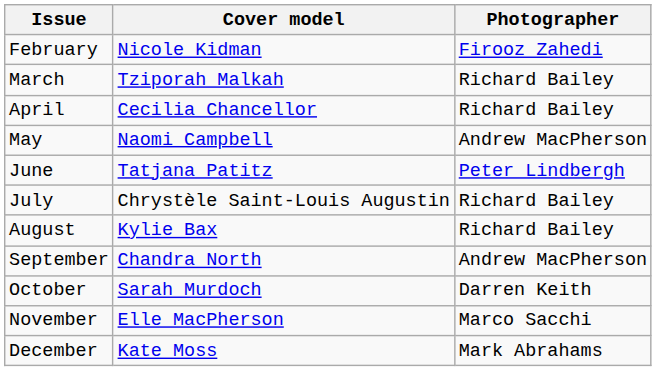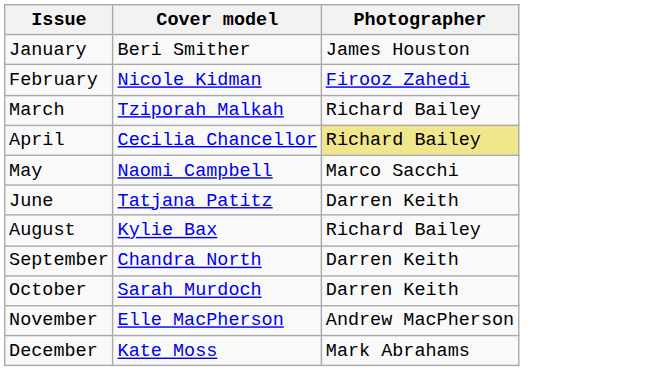+ row: January | Beri Smither | James Houston
April | Photographer: no background -> khaki background
May | Photographer: Andrew MacPherson -> Marco Sacchi
June | Photographer: Peter Lindbergh -> Darren Keith
- row: July | Chrystèle Saint-Louis Augustin | Richard Bailey
September | Photographer: Andrew MacPherson -> Darren Keith
November | Photographer: Marco Sacchi -> Andrew MacPherson
